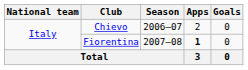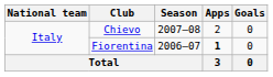Chievo | Season: 2006–07 -> 2007–08
Fiorentina | Season: 2007–08 -> 2006–07
